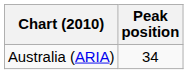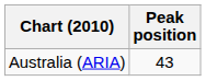Australia (ARIA) | Peak position: 34 -> 43
